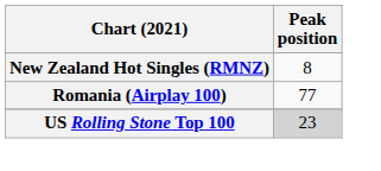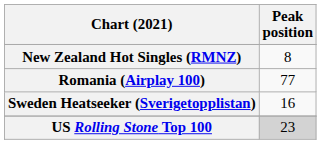+ row: Sweden Heatseeker (Sverigetopplistan) | 16
